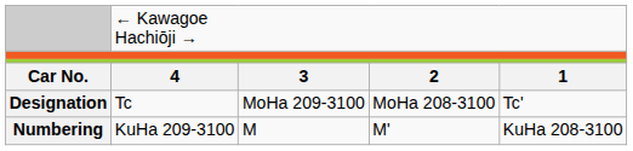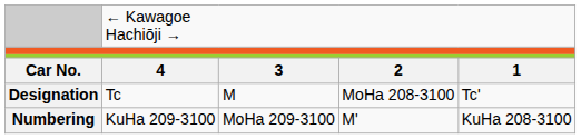Designation | column 3: MoHa 209-3100 -> M
Numbering | column 3: M -> MoHa 209-3100
